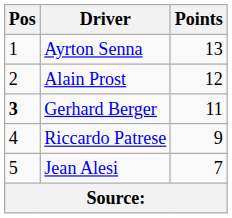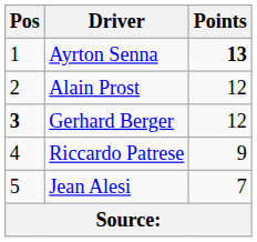Ayrton Senna | Points: normal -> bold
Gerhard Berger | Points: 11 -> 12
